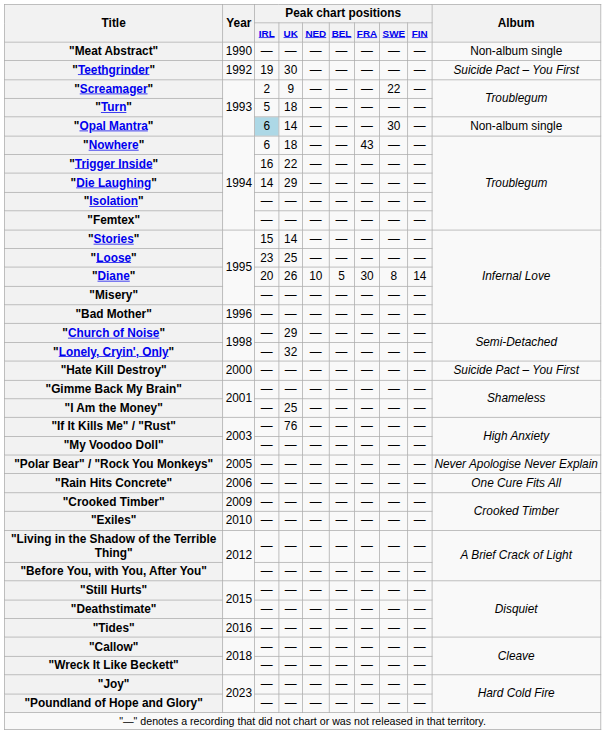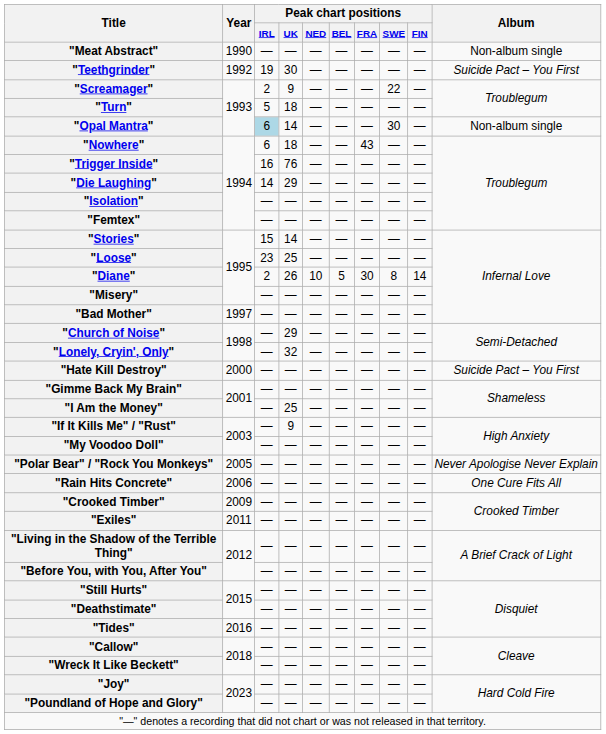"Trigger Inside" | Peak chart positions / UK: 22 -> 76
"Diane" | Peak chart positions / IRL: 20 -> 2
"Bad Mother" | Year: 1996 -> 1997
"If It Kills Me" / "Rust" | Peak chart positions / UK: 76 -> 9
"Exiles" | Year: 2010 -> 2011
